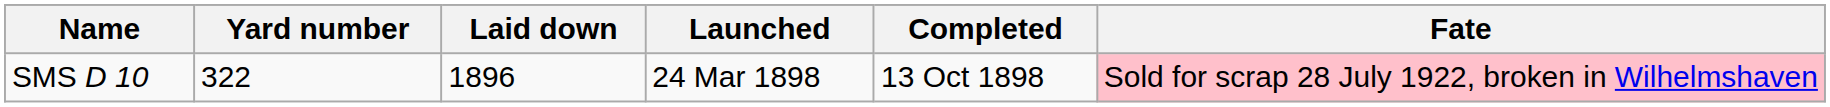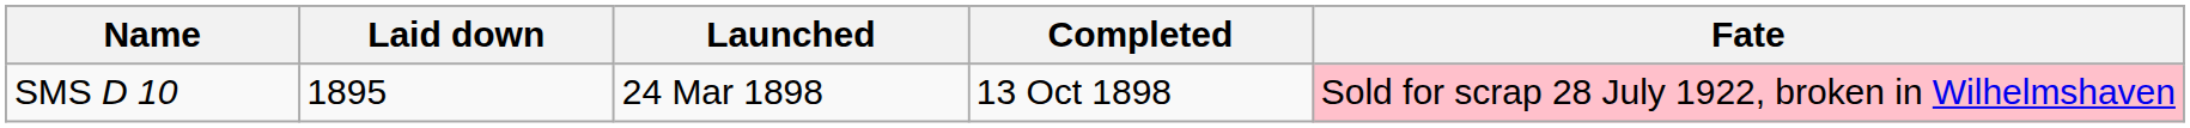- column: Yard number | 322
SMS D 10 | Laid down: 1896 -> 1895
